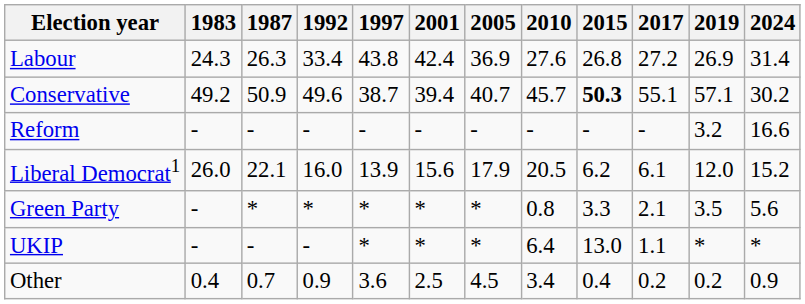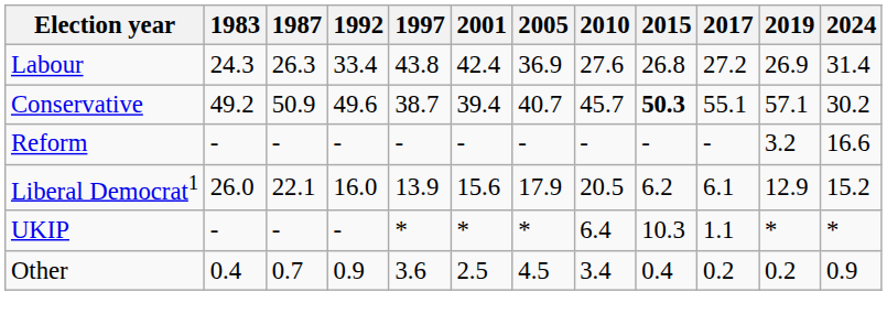Liberal Democrat1 | 2019: 12.0 -> 12.9
- row: Green Party | - | * | * | * | * | * | 0.8 | 3.3 | 2.1 | 3.5 | 5.6
UKIP | 2015: 13.0 -> 10.3
